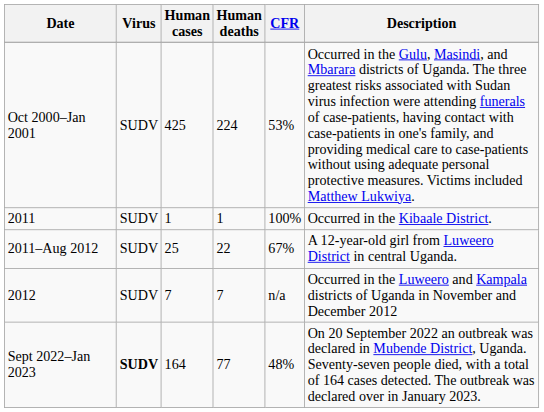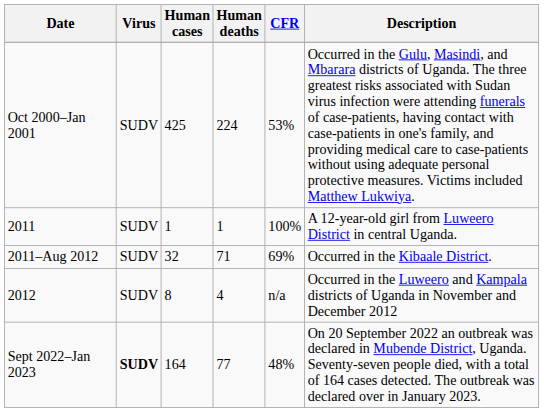2011 | Description: Occurred in the Kibaale District. -> A 12-year-old girl from Luweero District in central Uganda.
2011–Aug 2012 | Human cases: 25 -> 32
2011–Aug 2012 | Human deaths: 22 -> 71
2011–Aug 2012 | CFR: 67% -> 69%
2011–Aug 2012 | Description: A 12-year-old girl from Luweero District in central Uganda. -> Occurred in the Kibaale District.
2012 | Human cases: 7 -> 8
2012 | Human deaths: 7 -> 4
